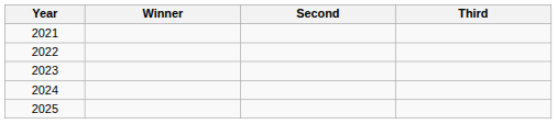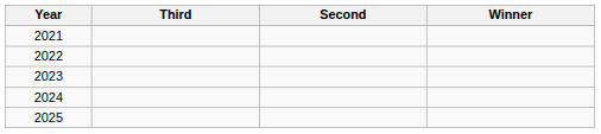columns swapped: Winner <-> Third
